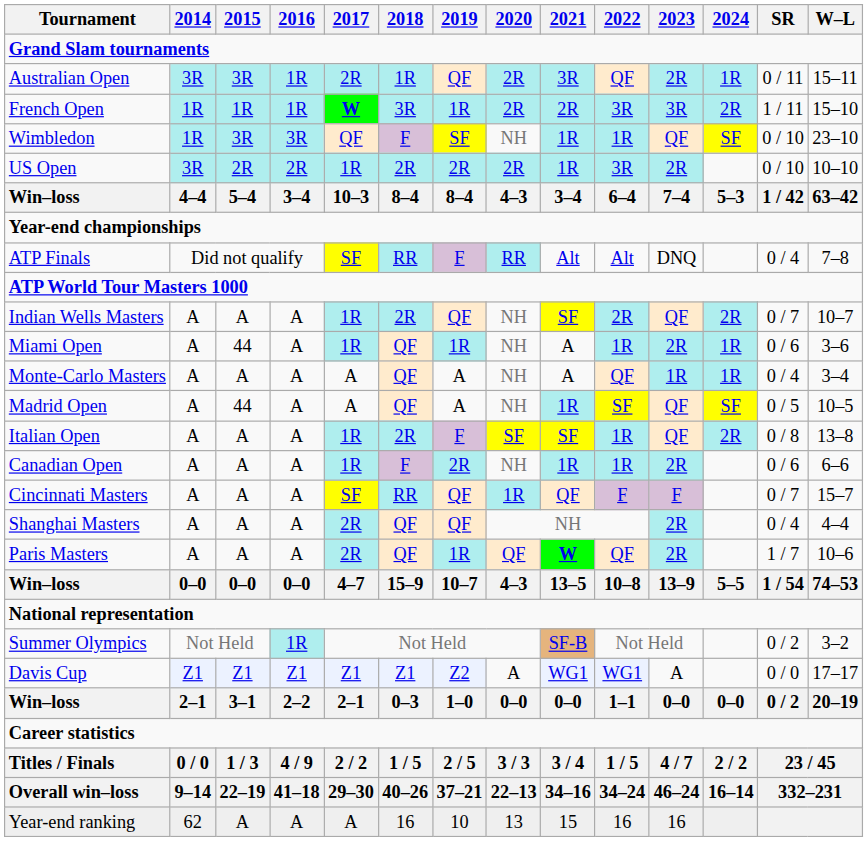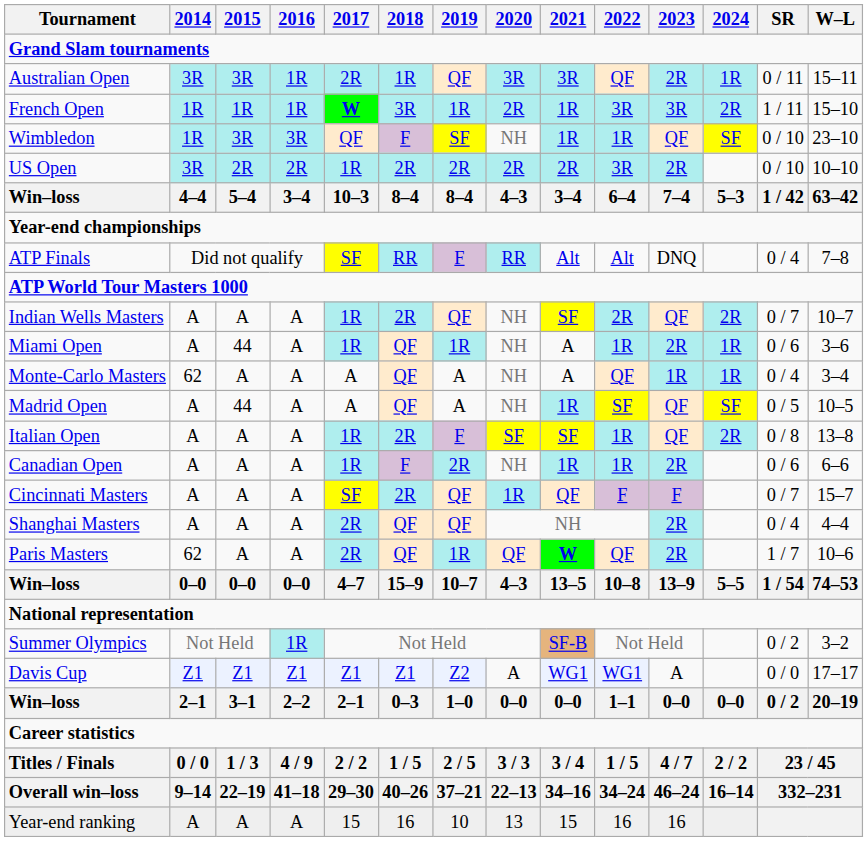Australian Open | 2020: 2R -> 3R
French Open | 2021: 2R -> 1R
US Open | 2021: 1R -> 2R
Monte-Carlo Masters | 2014: A -> 62
Cincinnati Masters | 2018: RR -> 2R
Paris Masters | 2014: A -> 62
Year-end ranking | 2014: 62 -> A
Year-end ranking | 2017: A -> 15
